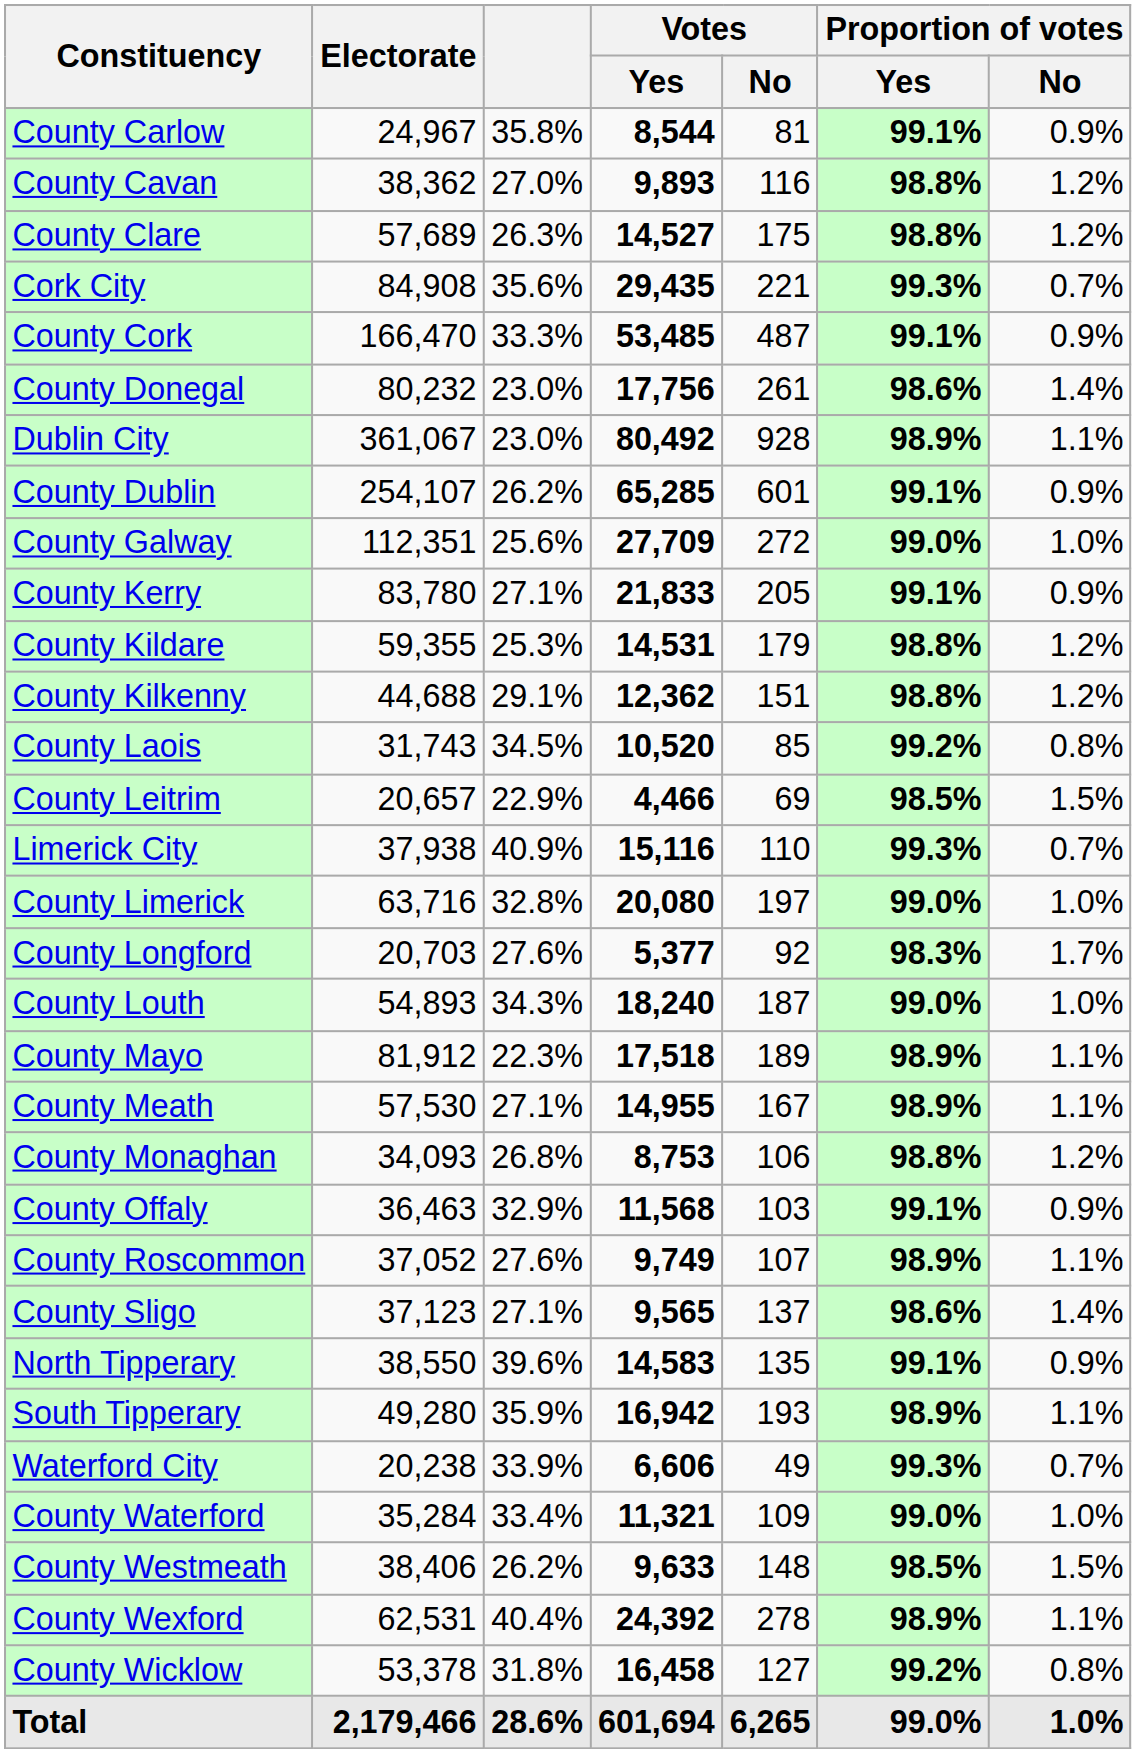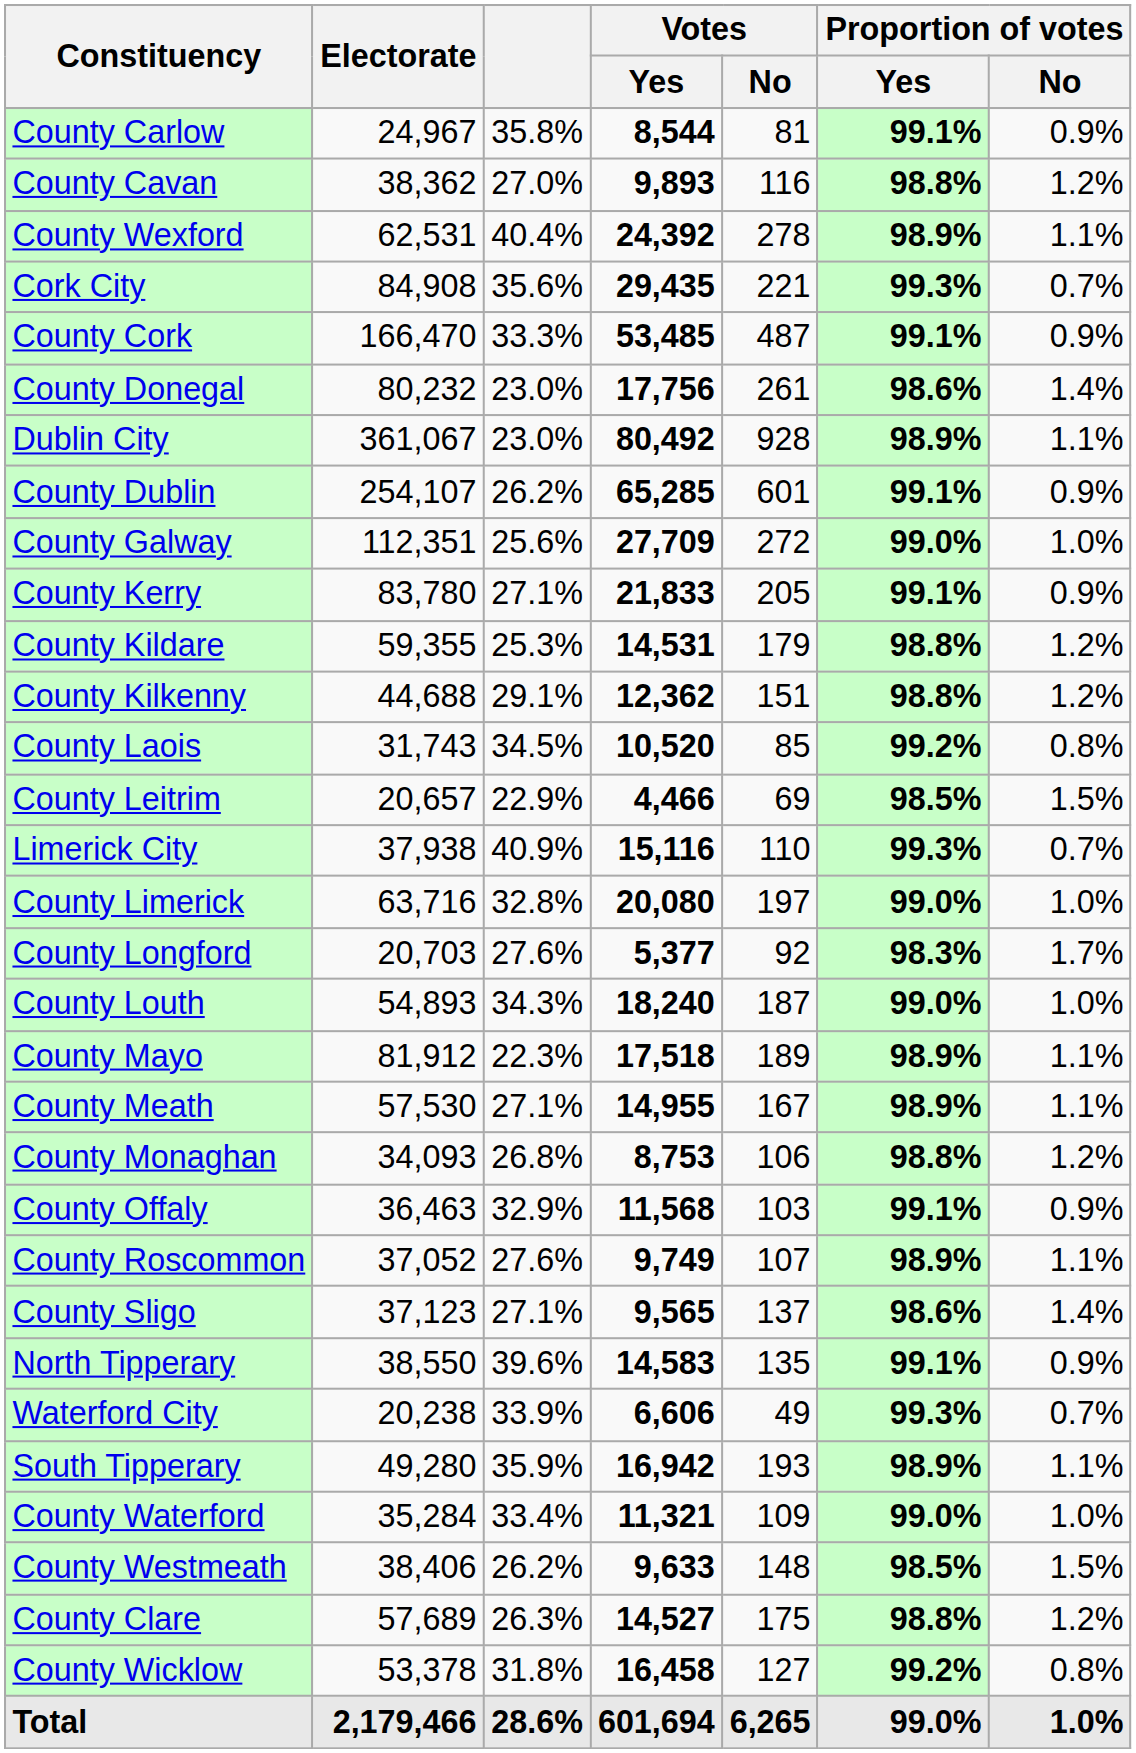rows swapped: County Clare <-> County Wexford
rows swapped: South Tipperary <-> Waterford City
